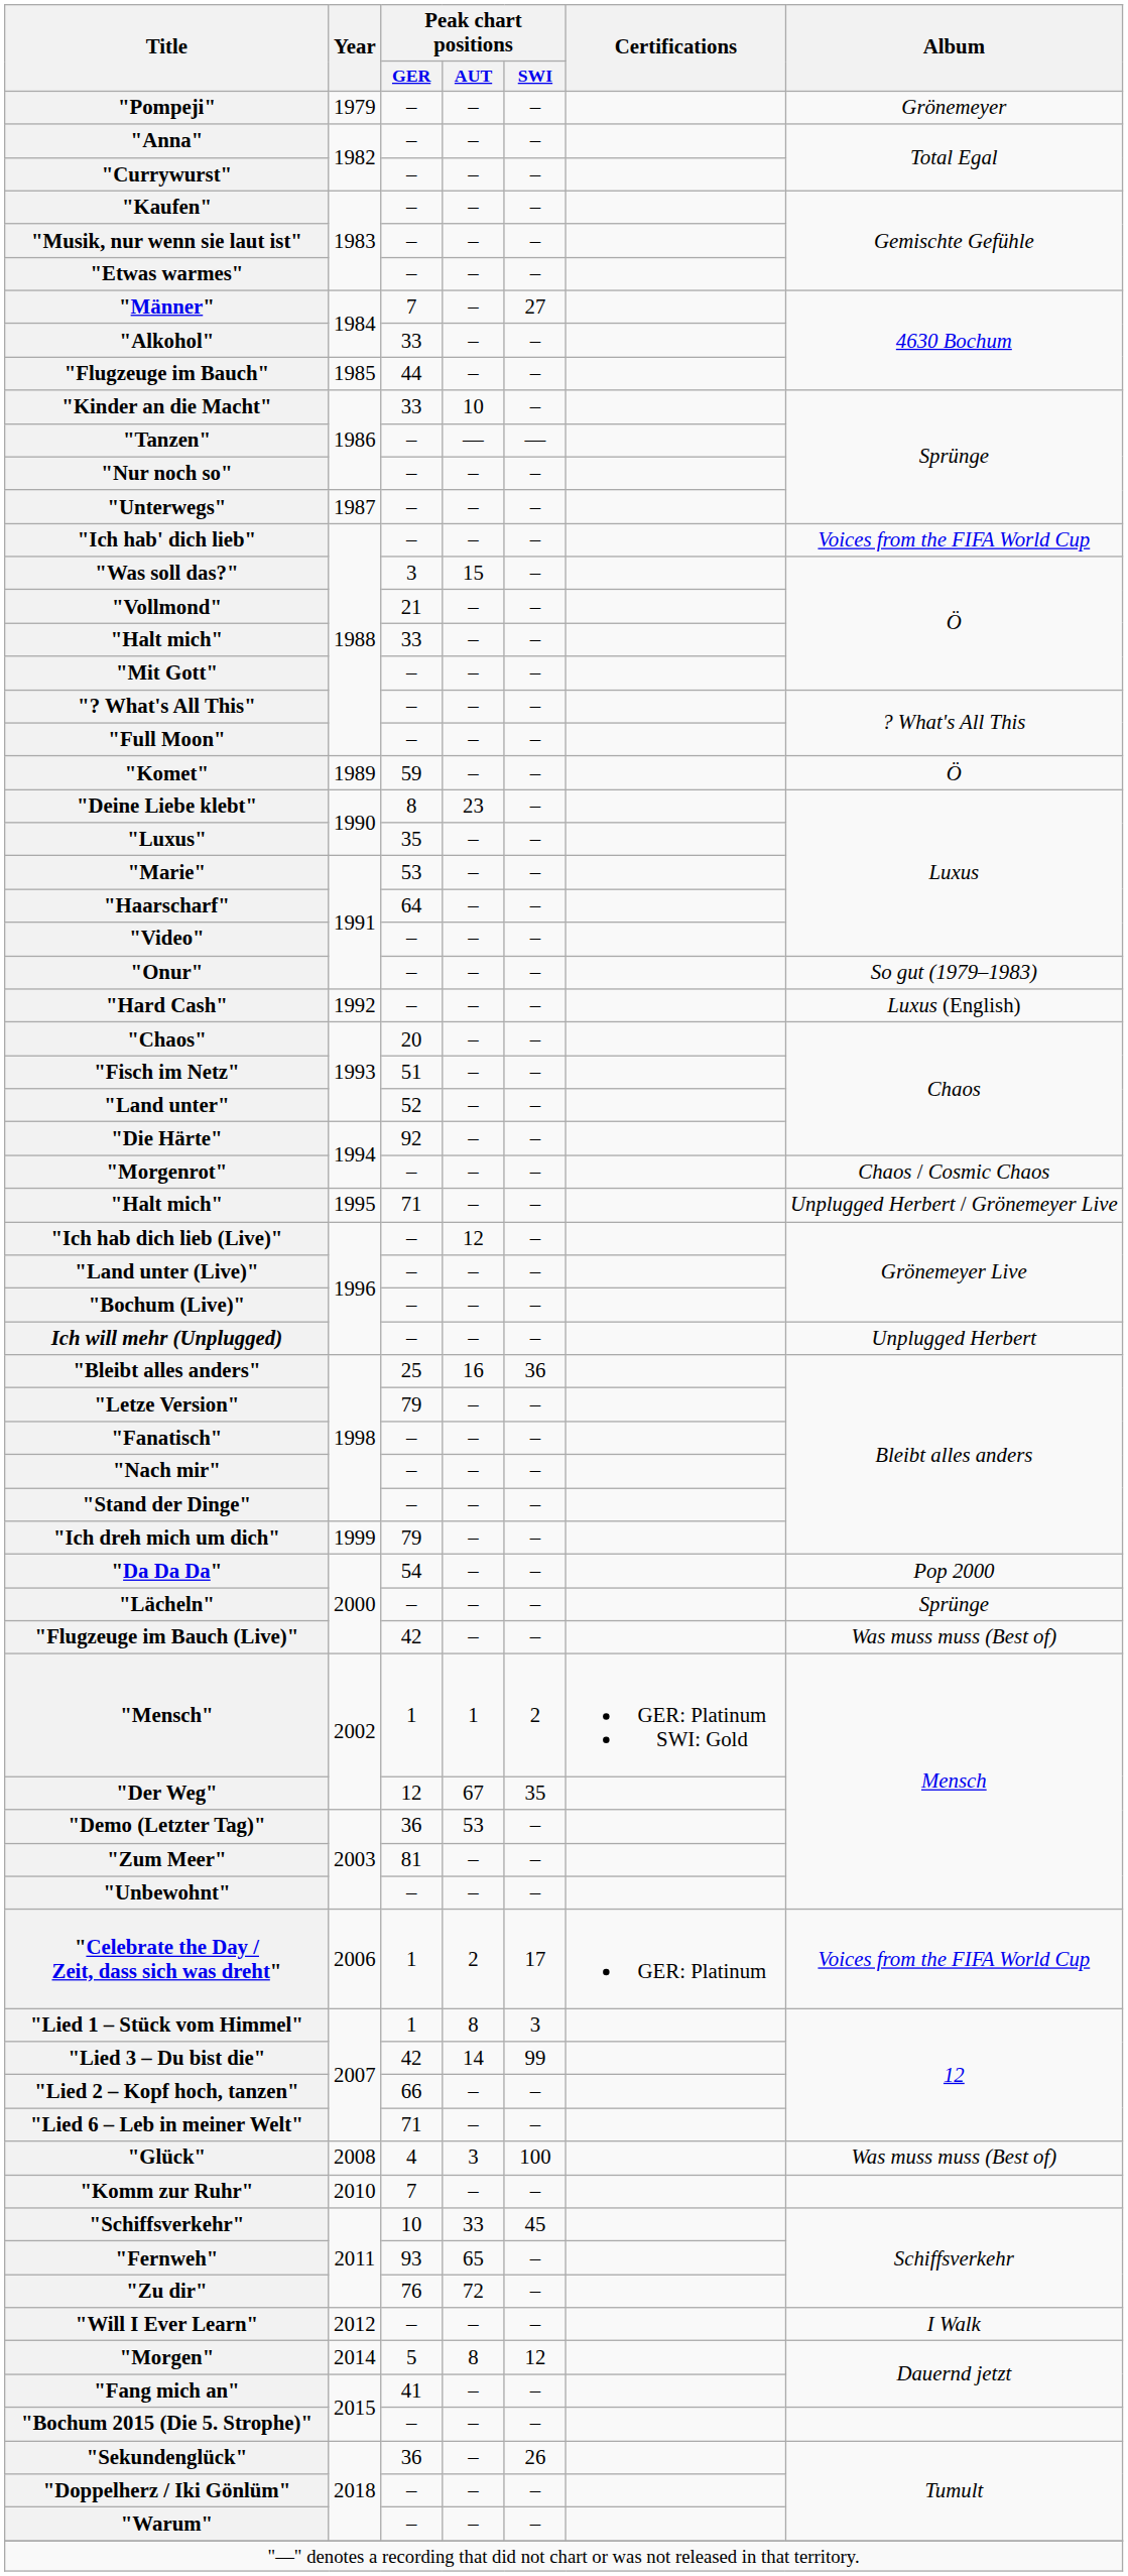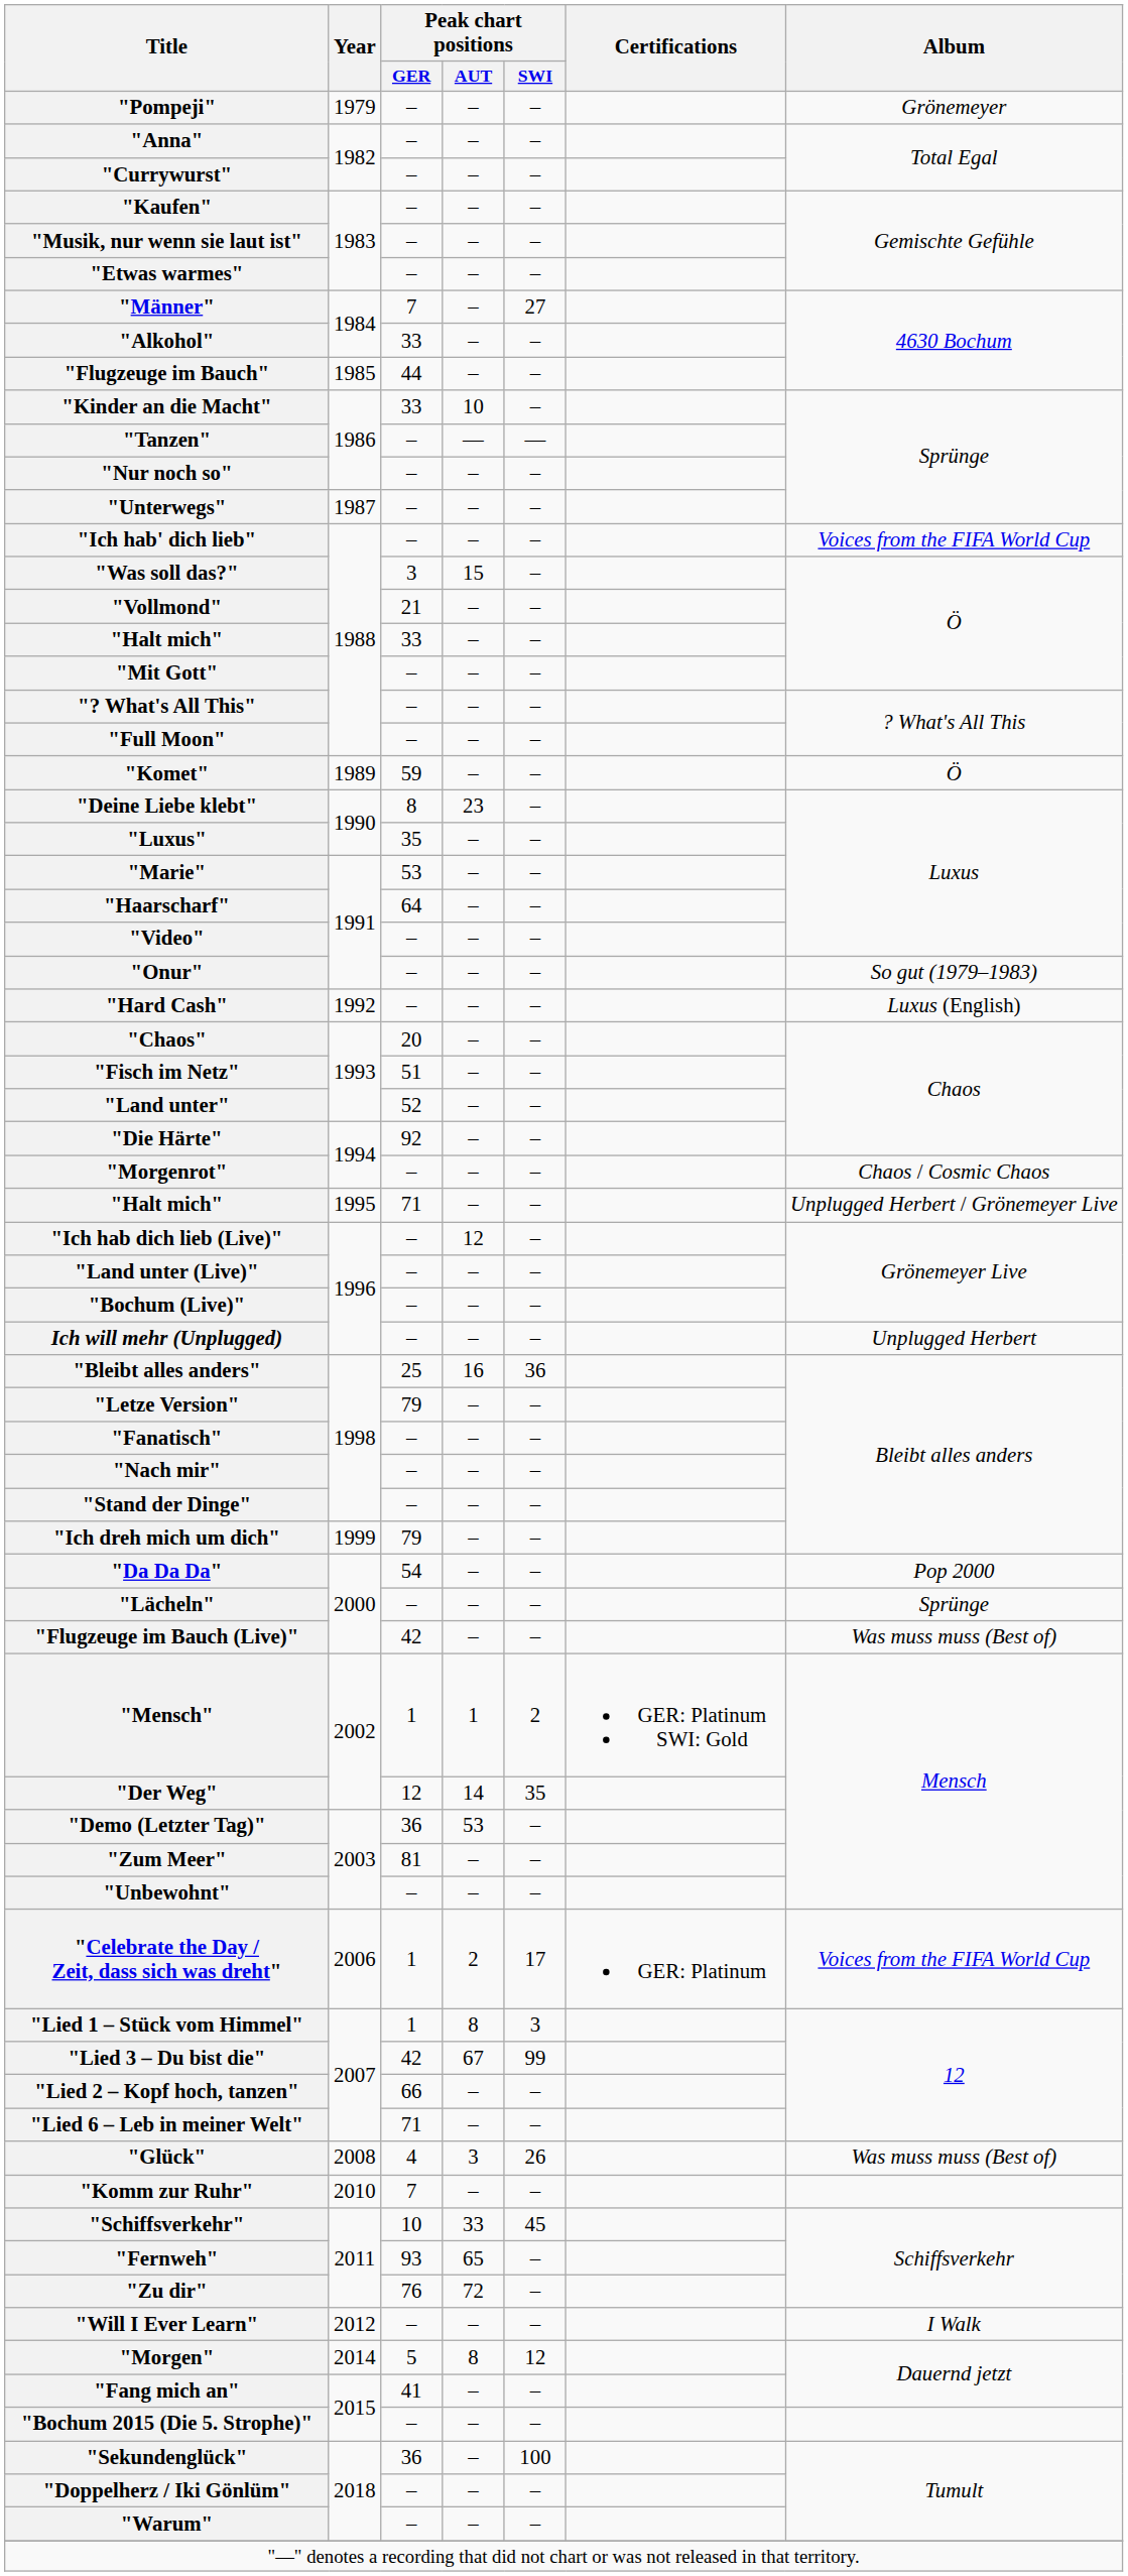"Der Weg" | Peak chart positions / AUT: 67 -> 14
"Lied 3 – Du bist die" | Peak chart positions / AUT: 14 -> 67
"Glück" | Peak chart positions / SWI: 100 -> 26
"Sekundenglück" | Peak chart positions / SWI: 26 -> 100
